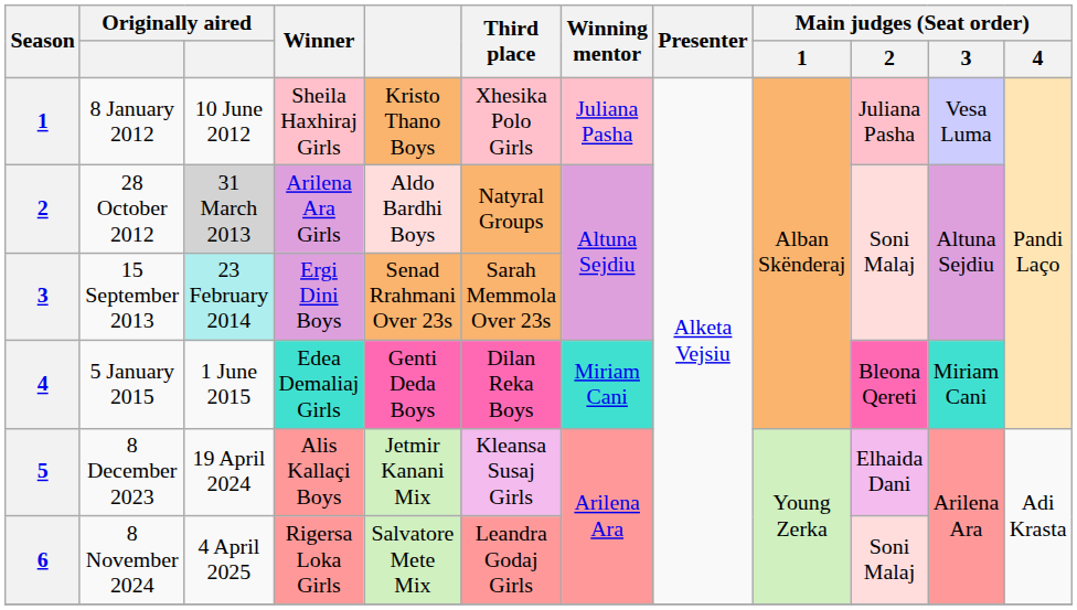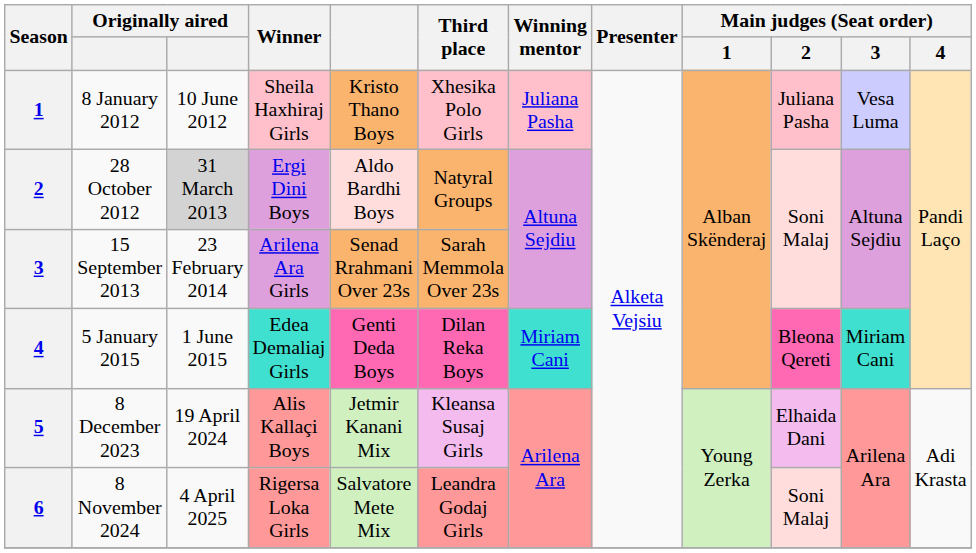28 October 2012 | Winner: Arilena Ara Girls -> Ergi Dini Boys
15 September 2013 | column 3: paleturquoise background -> no background
15 September 2013 | Winner: Ergi Dini Boys -> Arilena Ara Girls
